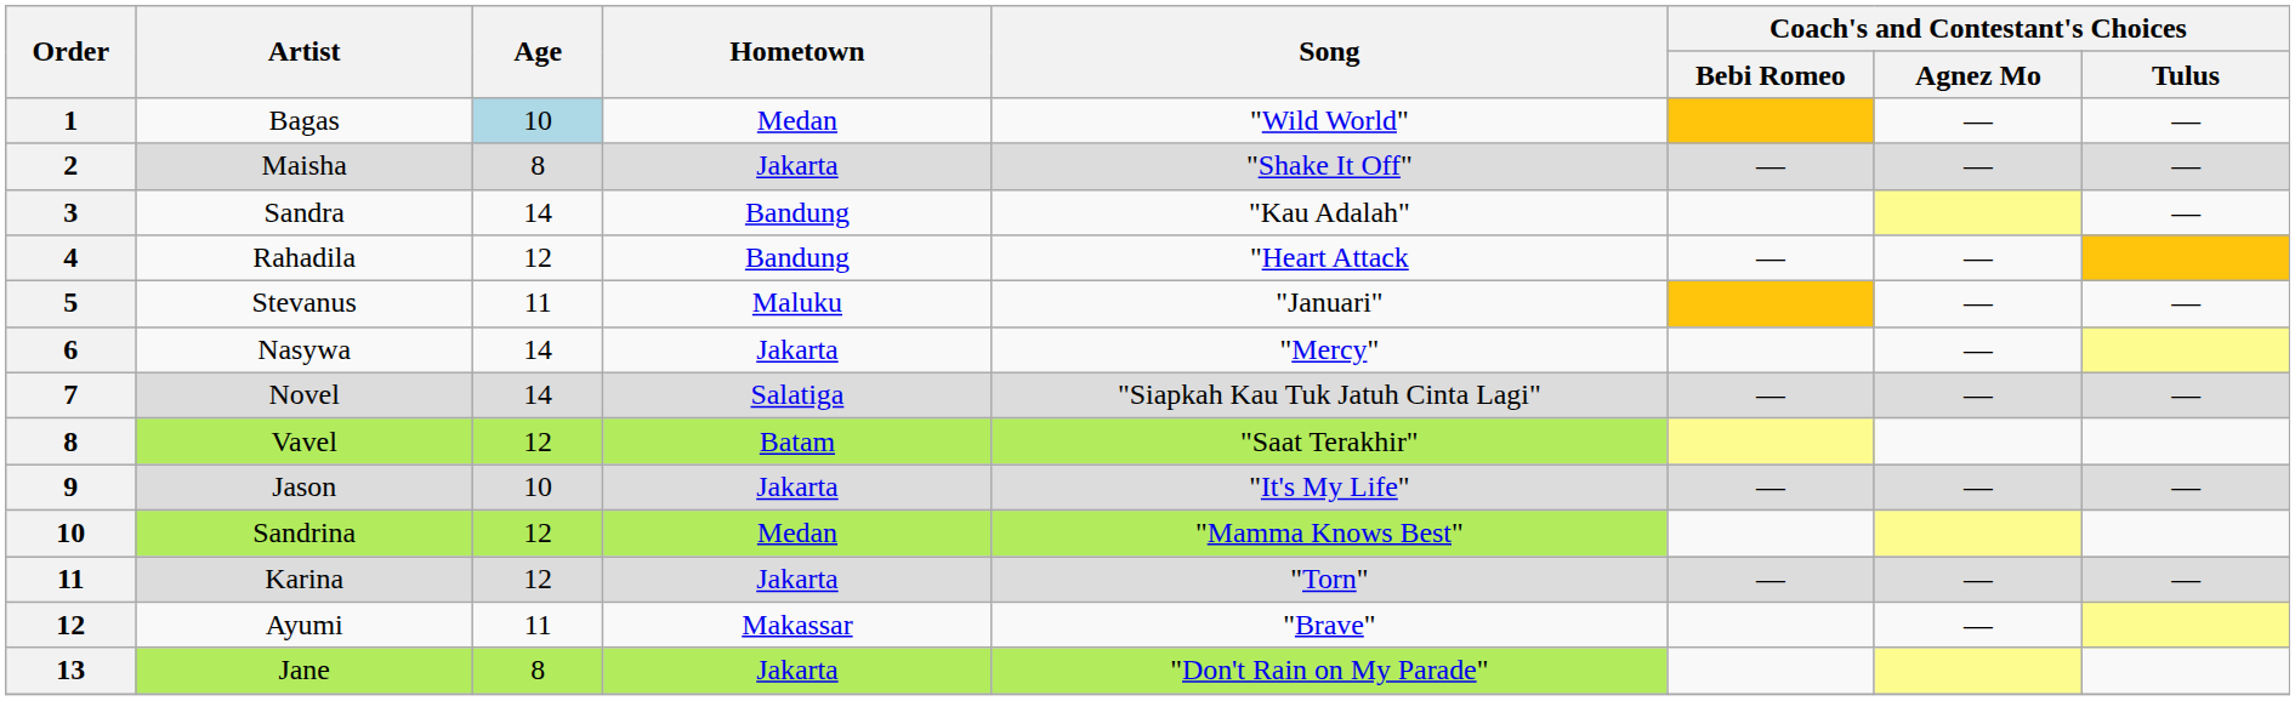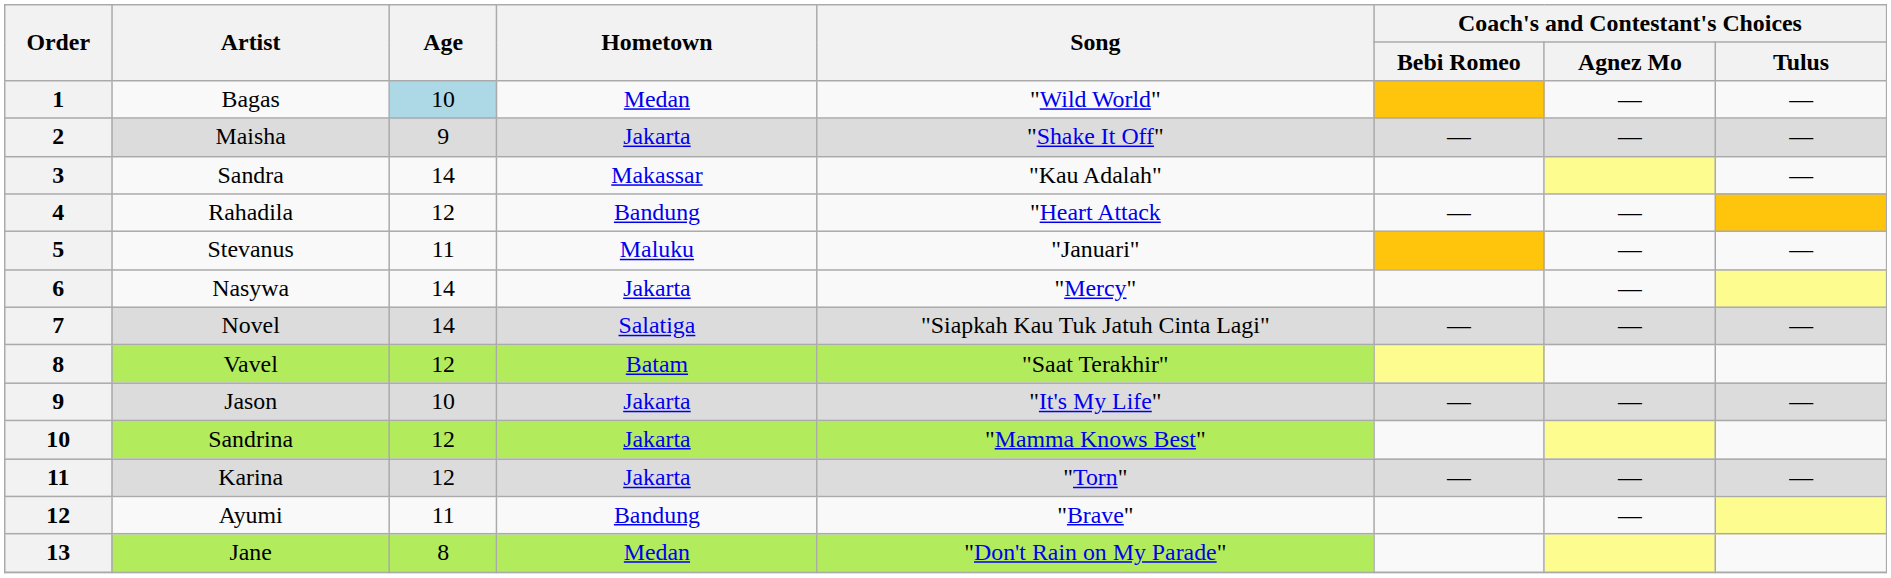Maisha | Age: 8 -> 9
Sandra | Hometown: Bandung -> Makassar
Sandrina | Hometown: Medan -> Jakarta
Ayumi | Hometown: Makassar -> Bandung
Jane | Hometown: Jakarta -> Medan
